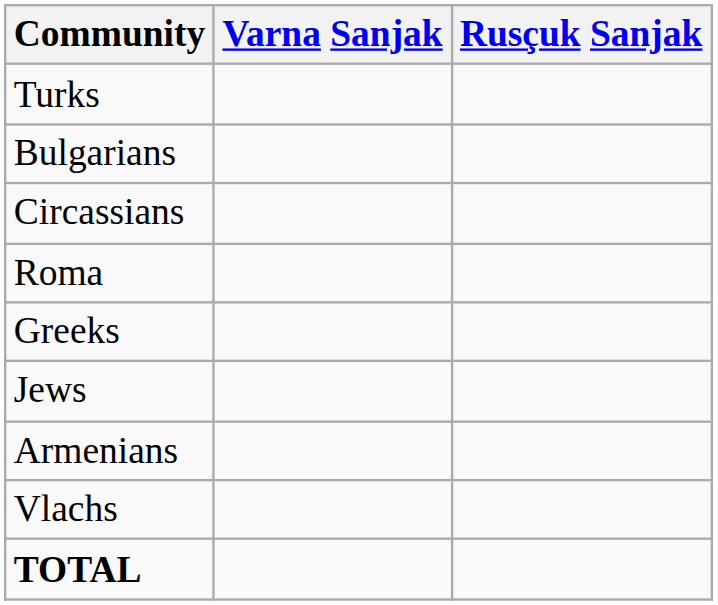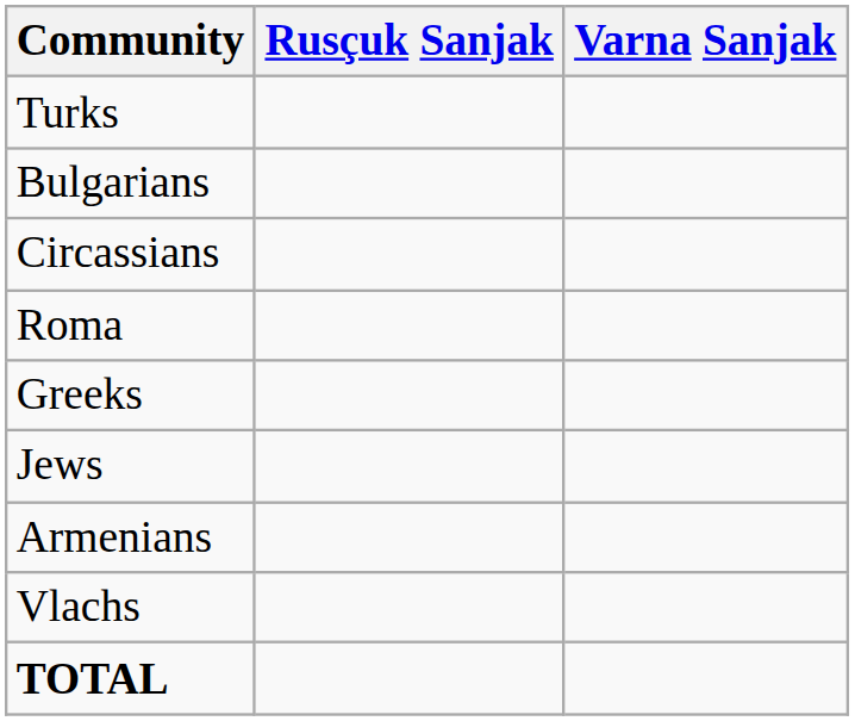columns swapped: Varna Sanjak <-> Rusçuk Sanjak
